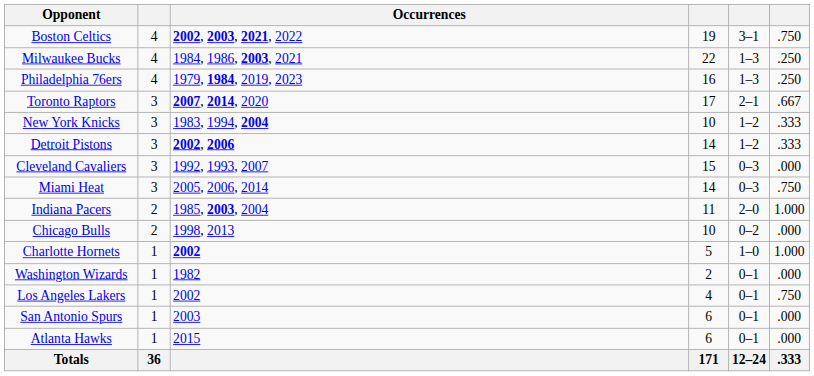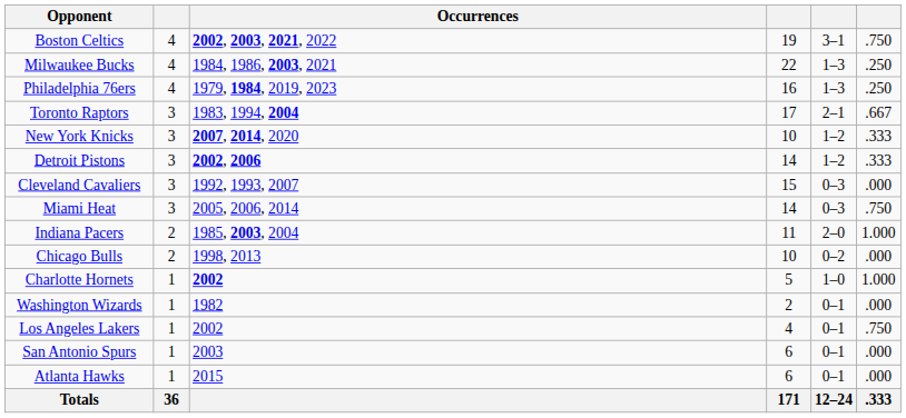Toronto Raptors | Occurrences: 2007, 2014, 2020 -> 1983, 1994, 2004
New York Knicks | Occurrences: 1983, 1994, 2004 -> 2007, 2014, 2020
